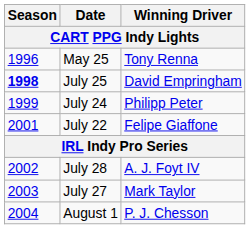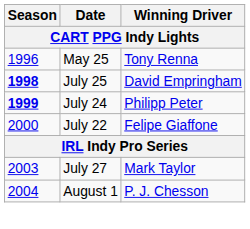July 24 | Season: normal -> bold
July 22 | Season: 2001 -> 2000
- row: 2002 | July 28 | A. J. Foyt IV
